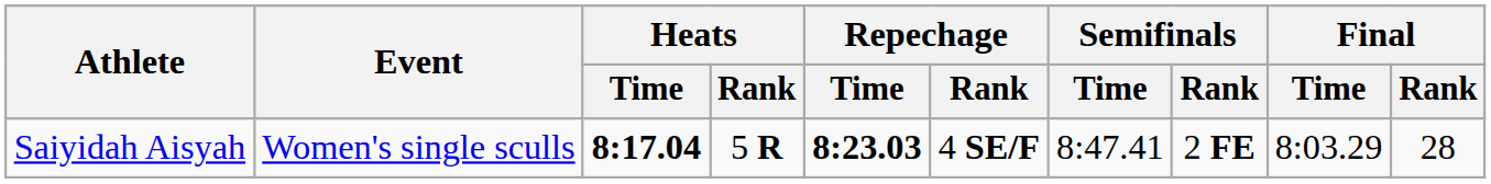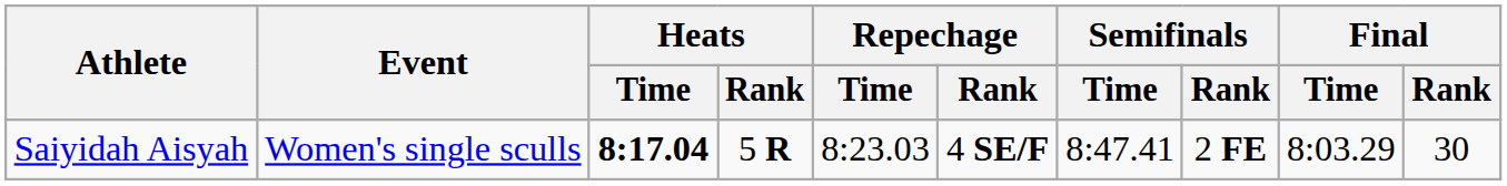Saiyidah Aisyah | Repechage / Time: bold -> normal
Saiyidah Aisyah | Final / Rank: 28 -> 30
